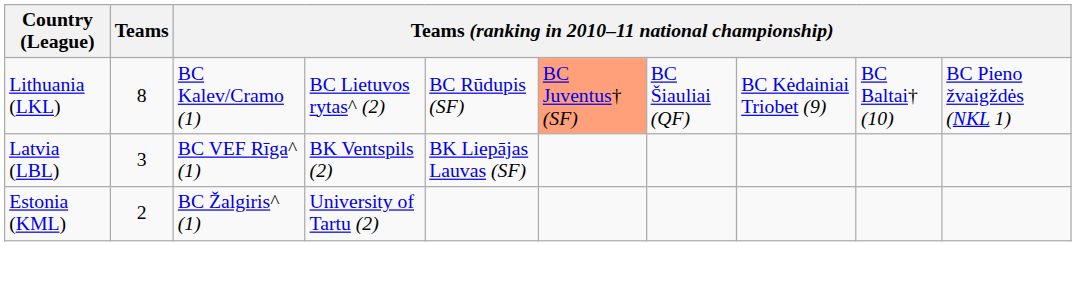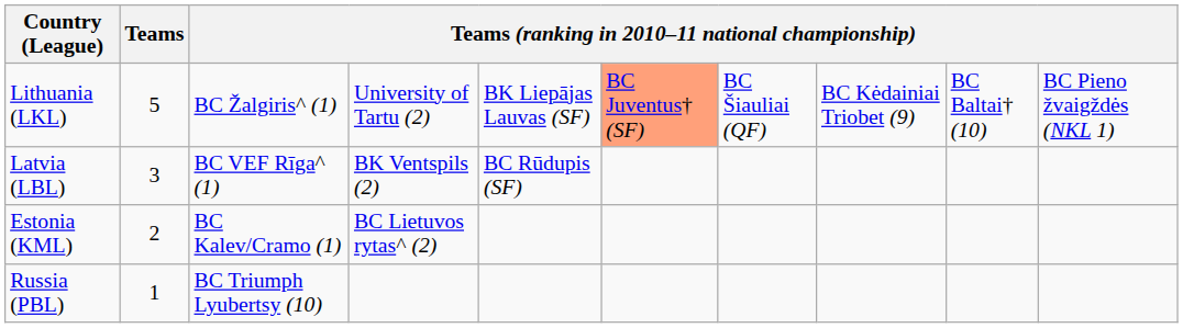Lithuania (LKL) | Teams: 8 -> 5
Lithuania (LKL) | column 3: BC Kalev/Cramo (1) -> BC Žalgiris^ (1)
Lithuania (LKL) | column 4: BC Lietuvos rytas^ (2) -> University of Tartu (2)
Lithuania (LKL) | column 5: BC Rūdupis (SF) -> BK Liepājas Lauvas (SF)
Latvia (LBL) | column 5: BK Liepājas Lauvas (SF) -> BC Rūdupis (SF)
Estonia (KML) | column 3: BC Žalgiris^ (1) -> BC Kalev/Cramo (1)
Estonia (KML) | column 4: University of Tartu (2) -> BC Lietuvos rytas^ (2)
+ row: Russia (PBL) | 1 | BC Triumph Lyubertsy (10)
